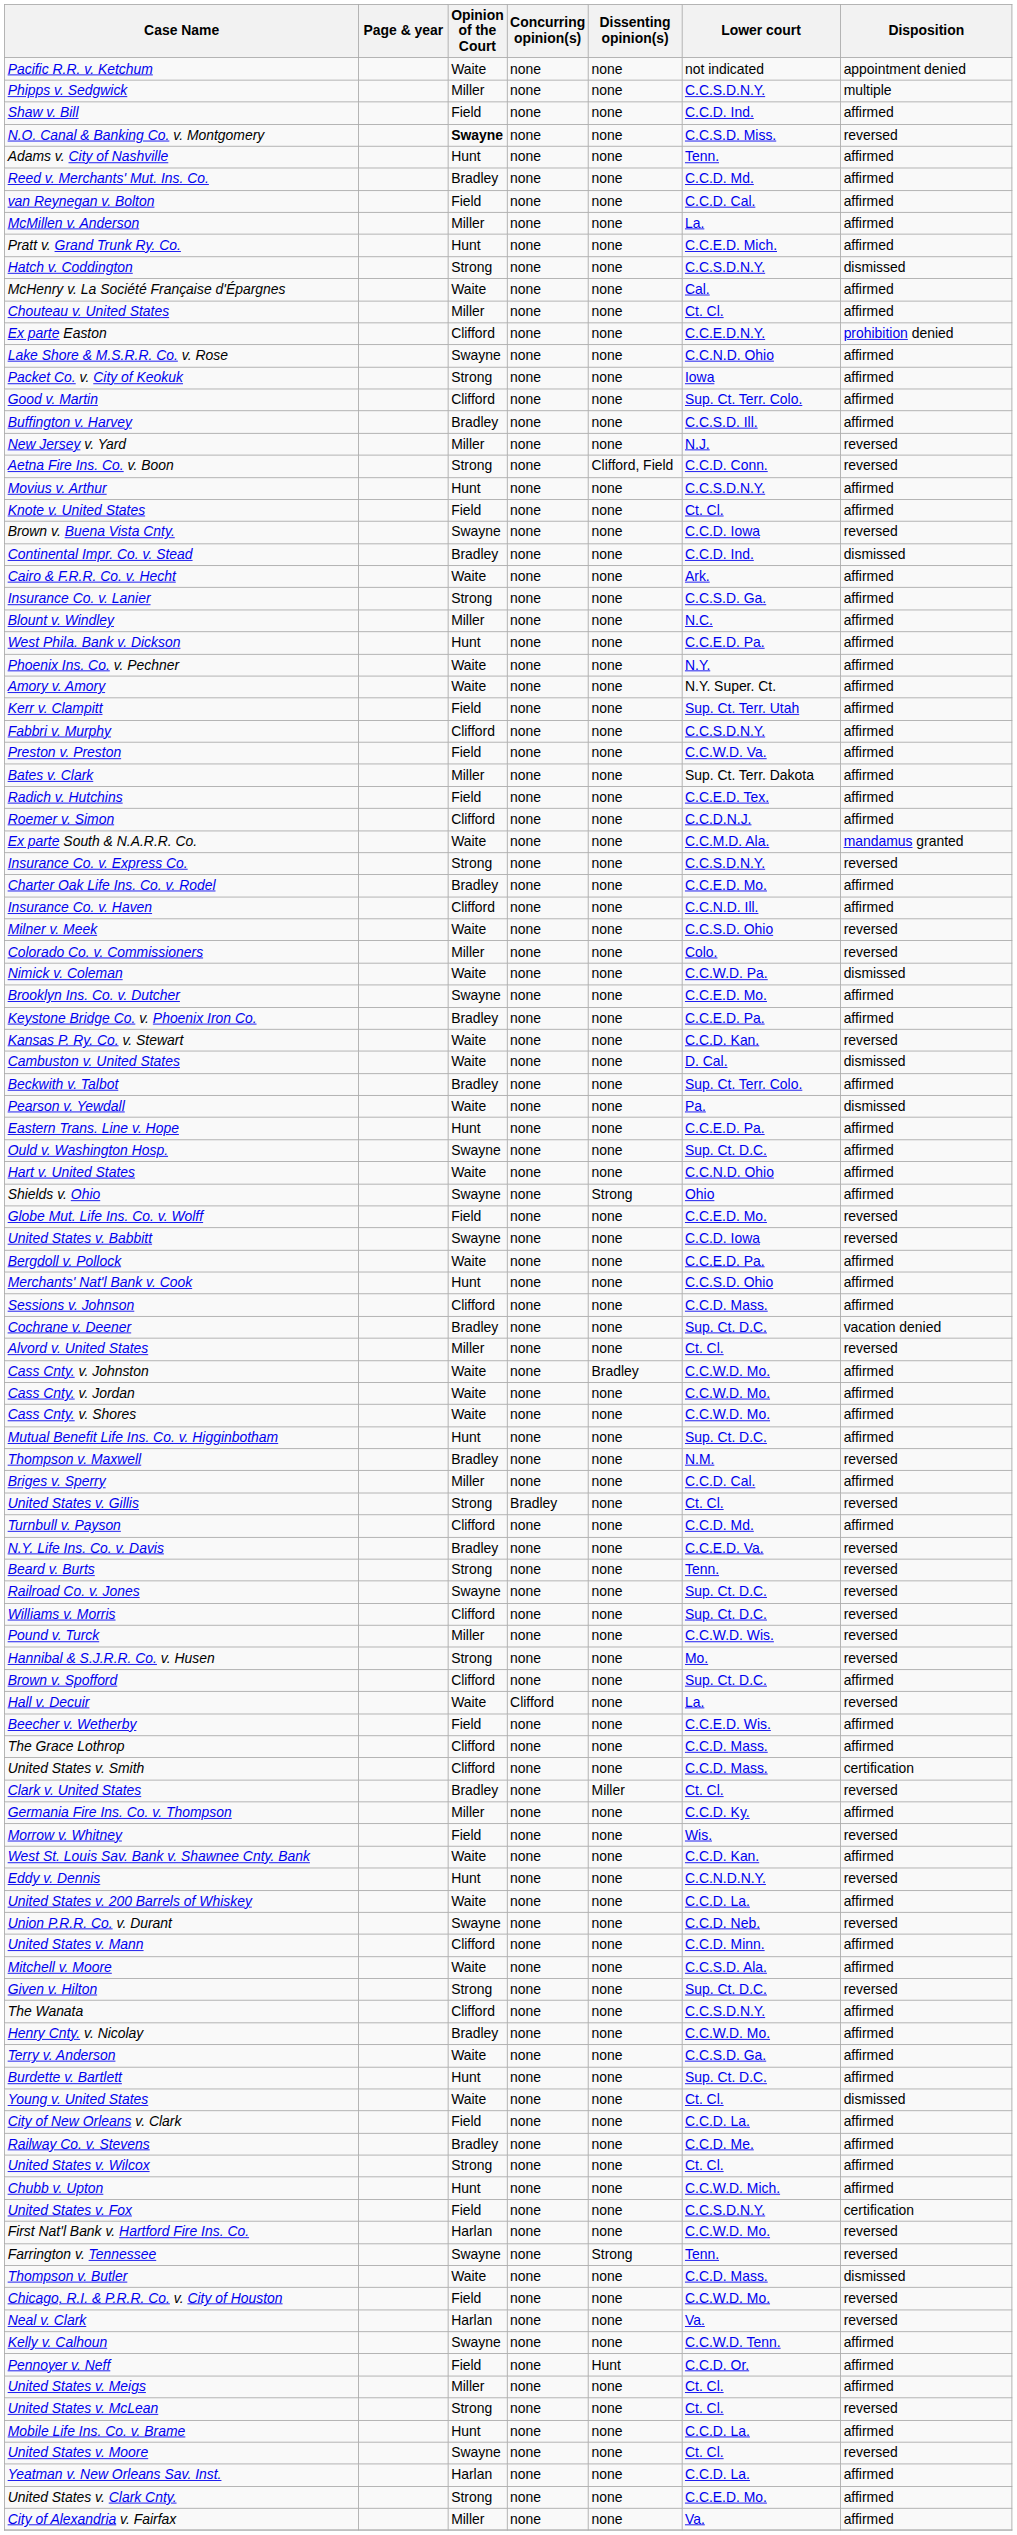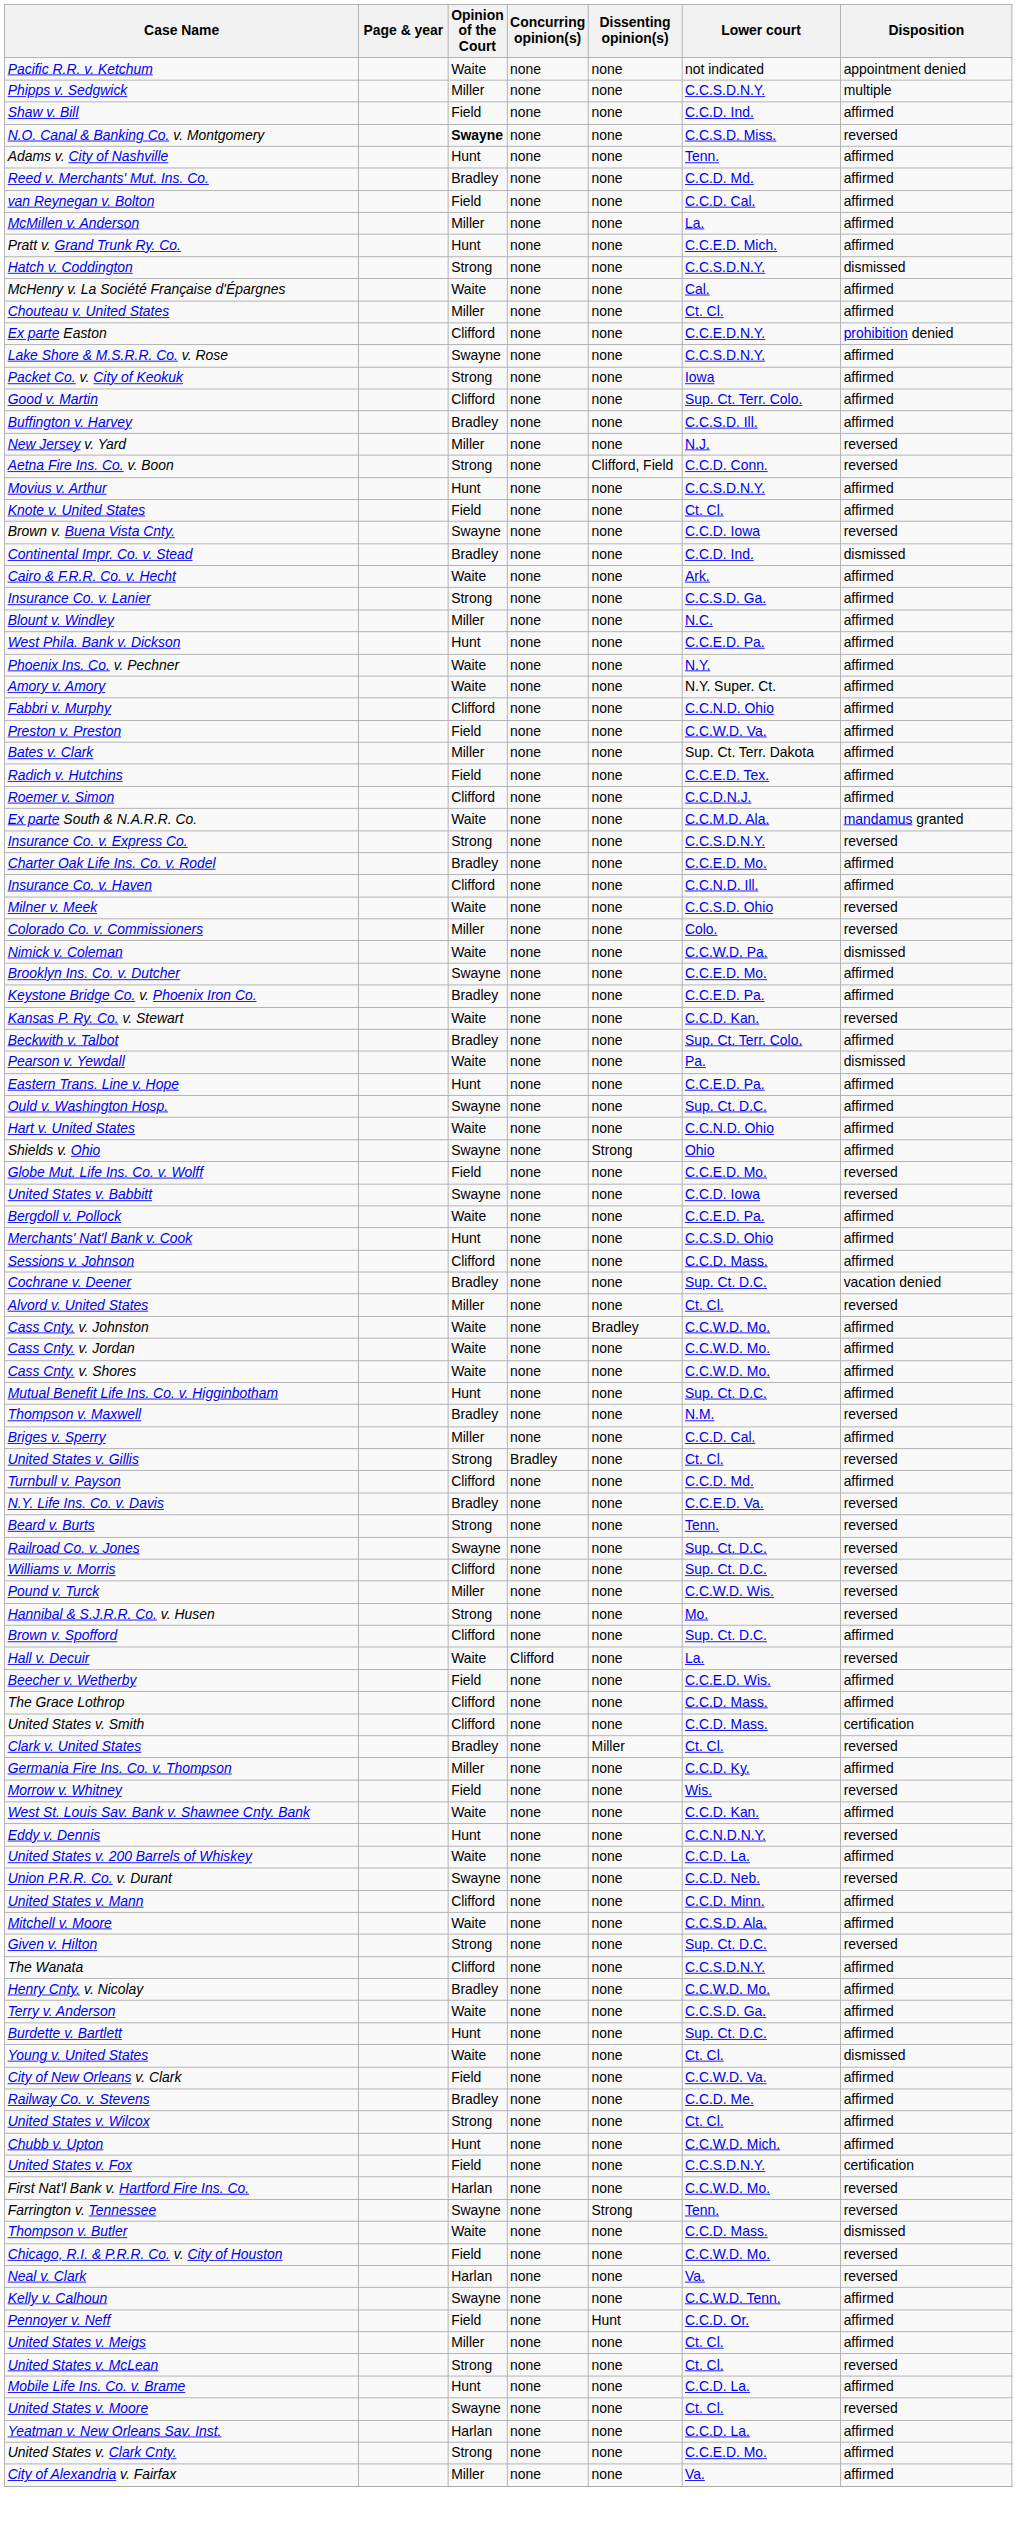Lake Shore & M.S.R.R. Co. v. Rose | Lower court: C.C.N.D. Ohio -> C.C.S.D.N.Y.
- row: Kerr v. Clampitt | Field | none | none | Sup. Ct. Terr. Utah | affirmed
Fabbri v. Murphy | Lower court: C.C.S.D.N.Y. -> C.C.N.D. Ohio
- row: Cambuston v. United States | Waite | none | none | D. Cal. | dismissed
City of New Orleans v. Clark | Lower court: C.C.D. La. -> C.C.W.D. Va.
